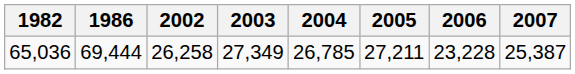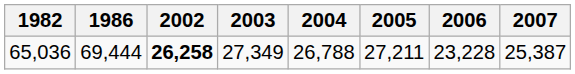65,036 | 2002: normal -> bold
65,036 | 2004: 26,785 -> 26,788
